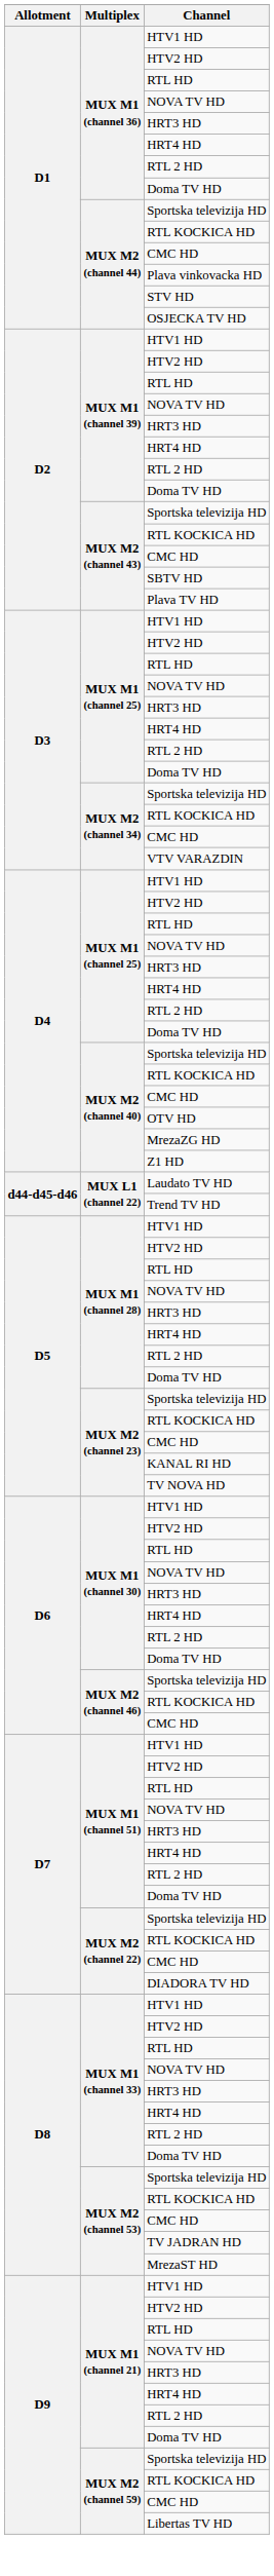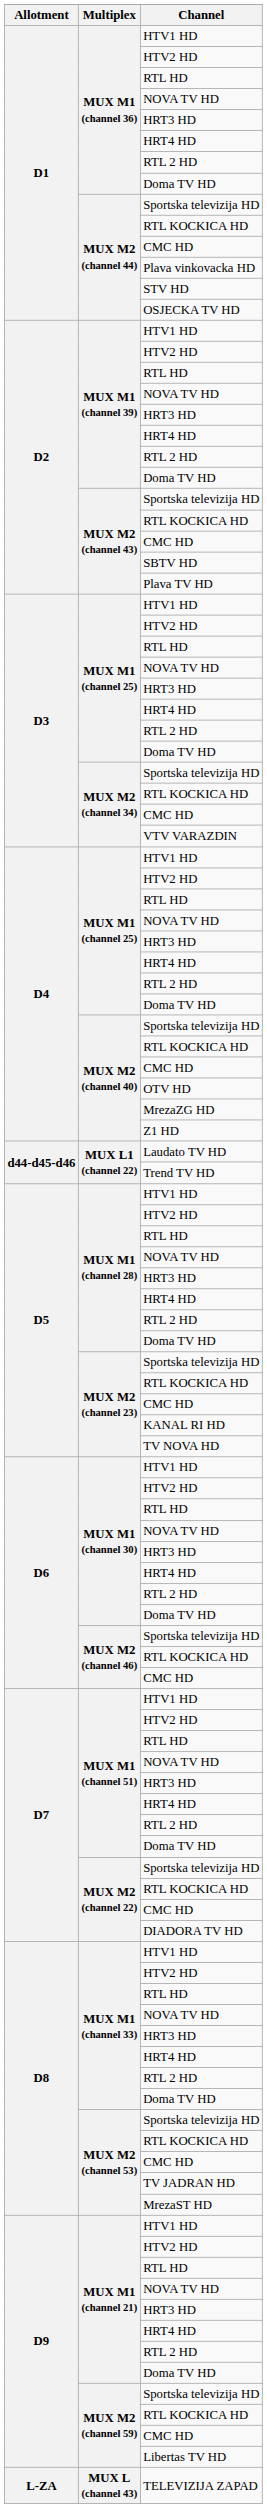+ row: L-ZA | MUX L (channel 43) | TELEVIZIJA ZAPAD
